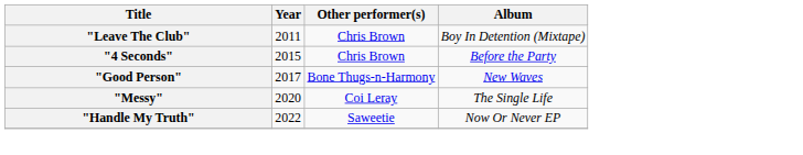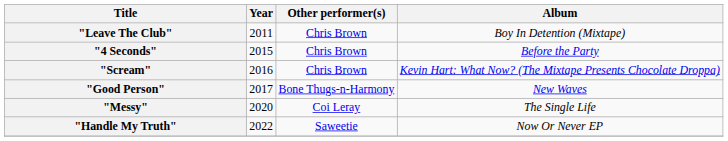+ row: "Scream" | 2016 | Chris Brown | Kevin Hart: What Now? (The Mixtape Presents Chocolate Droppa)
